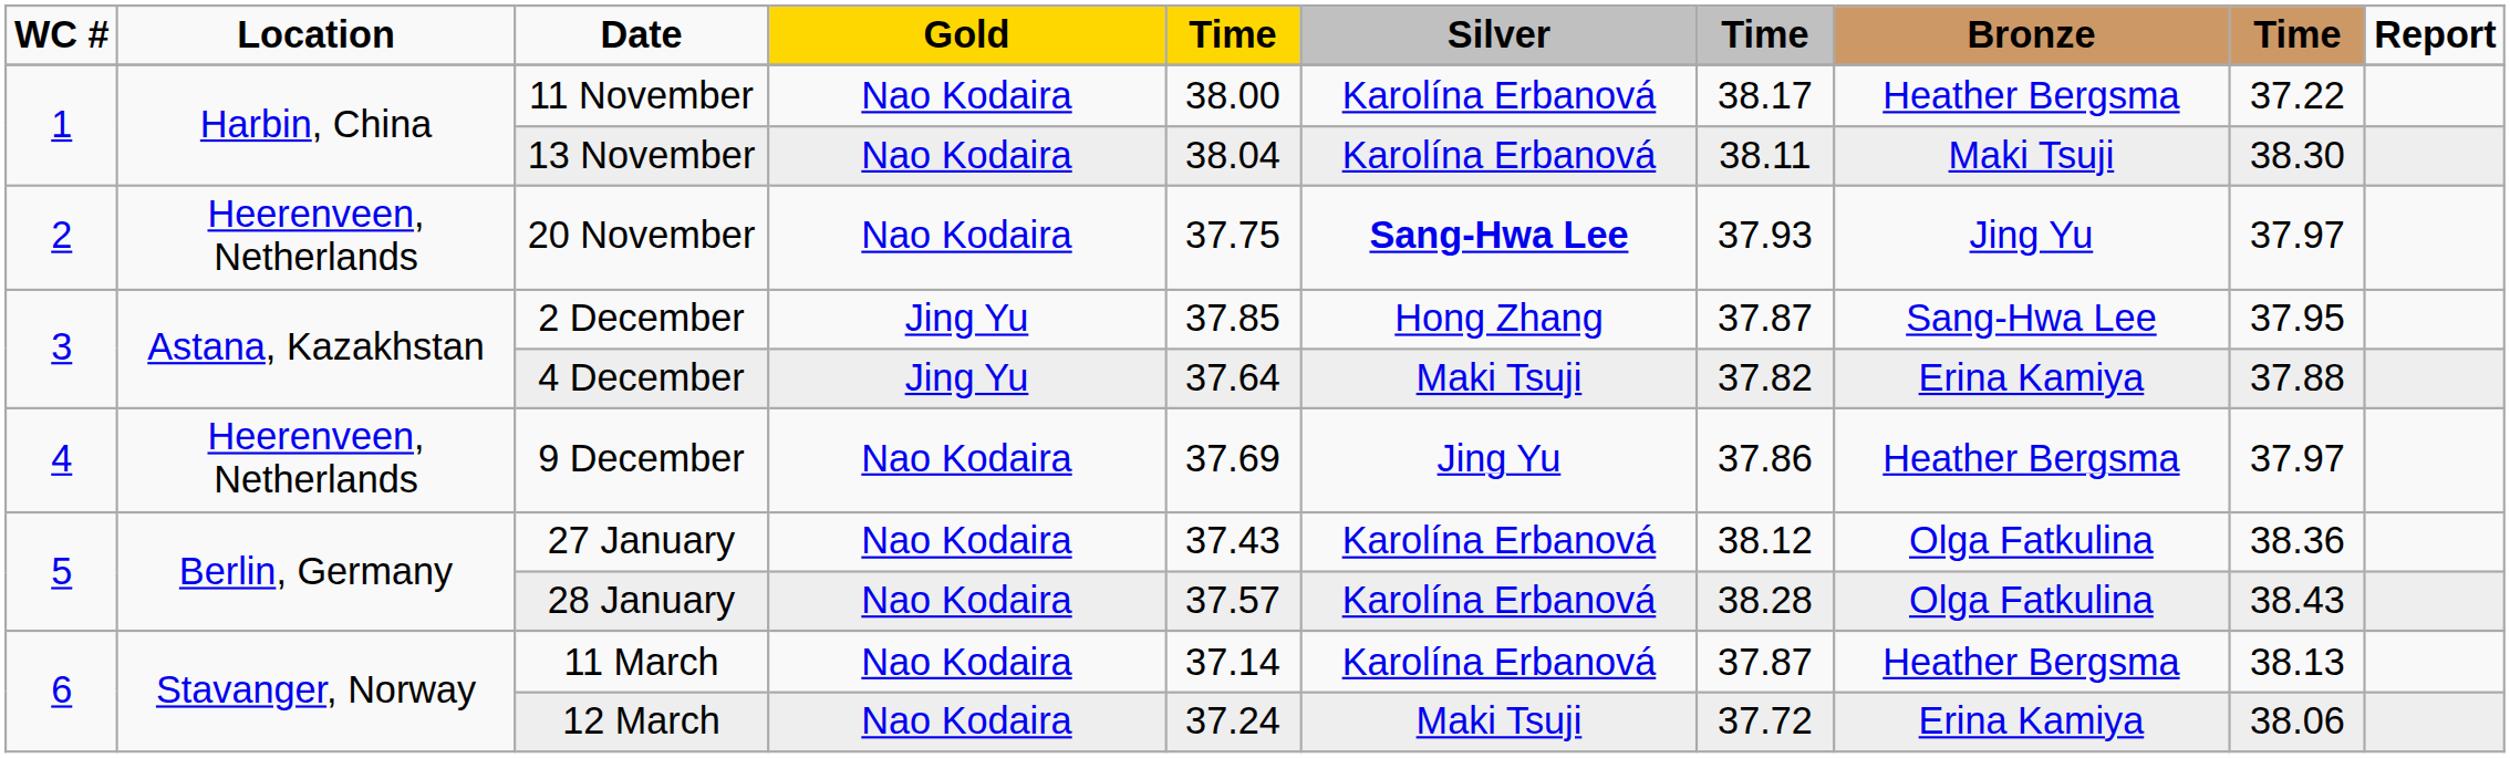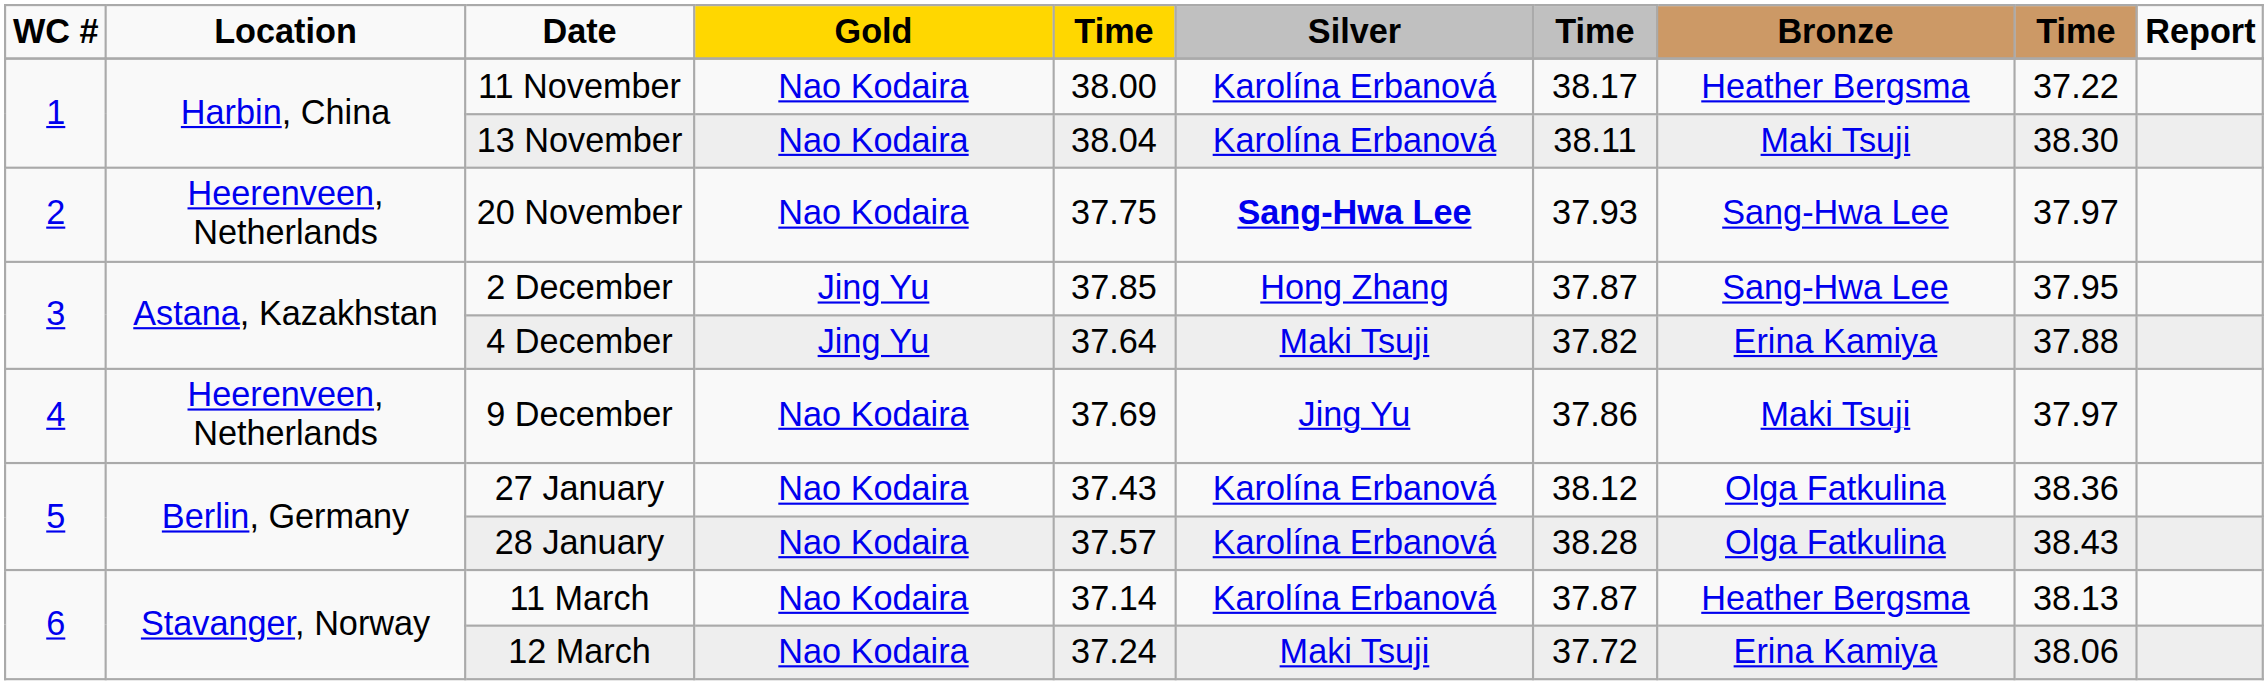20 November | Bronze: Jing Yu -> Sang-Hwa Lee
9 December | Bronze: Heather Bergsma -> Maki Tsuji
